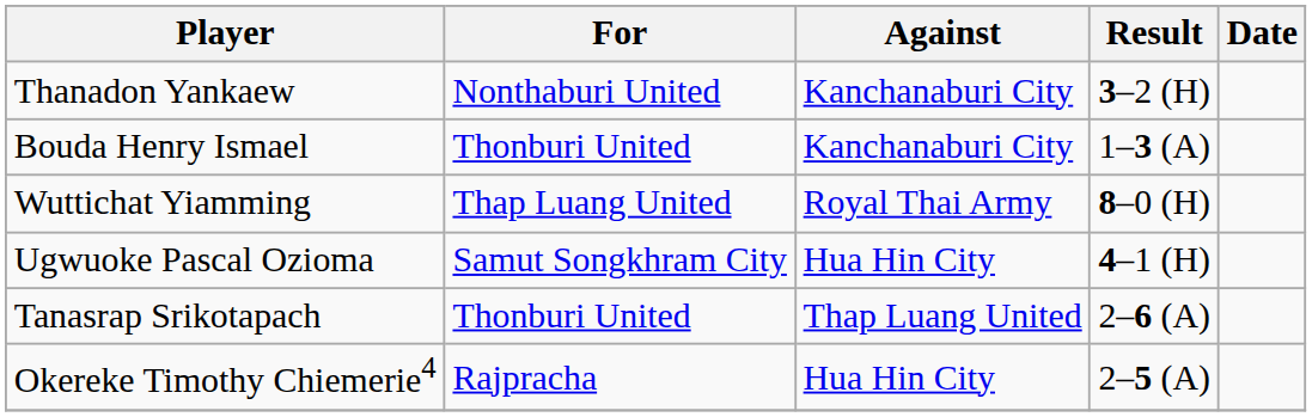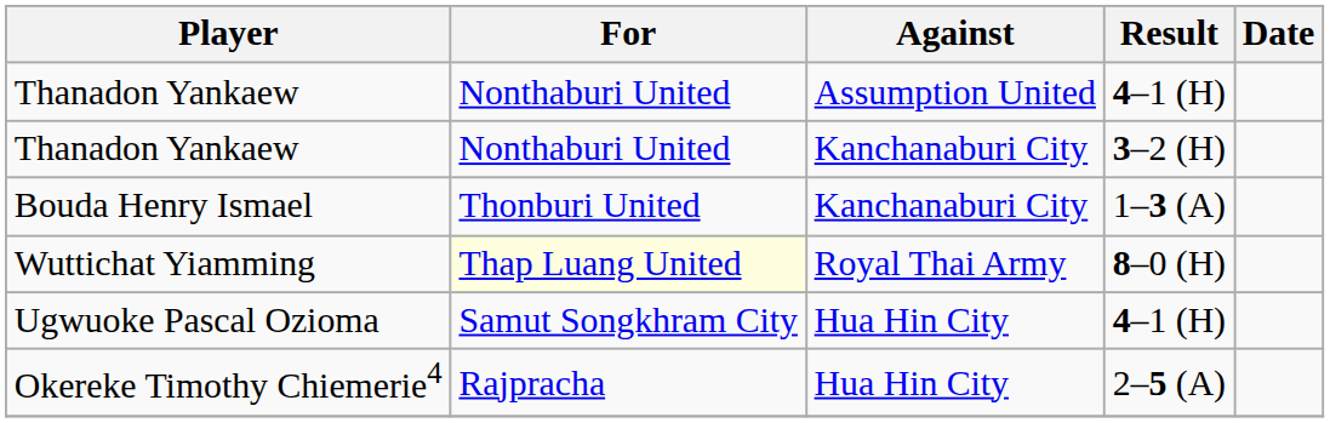+ row: Thanadon Yankaew | Nonthaburi United | Assumption United | 4–1 (H)
Wuttichat Yiamming | For: no background -> lightyellow background
- row: Tanasrap Srikotapach | Thonburi United | Thap Luang United | 2–6 (A)
